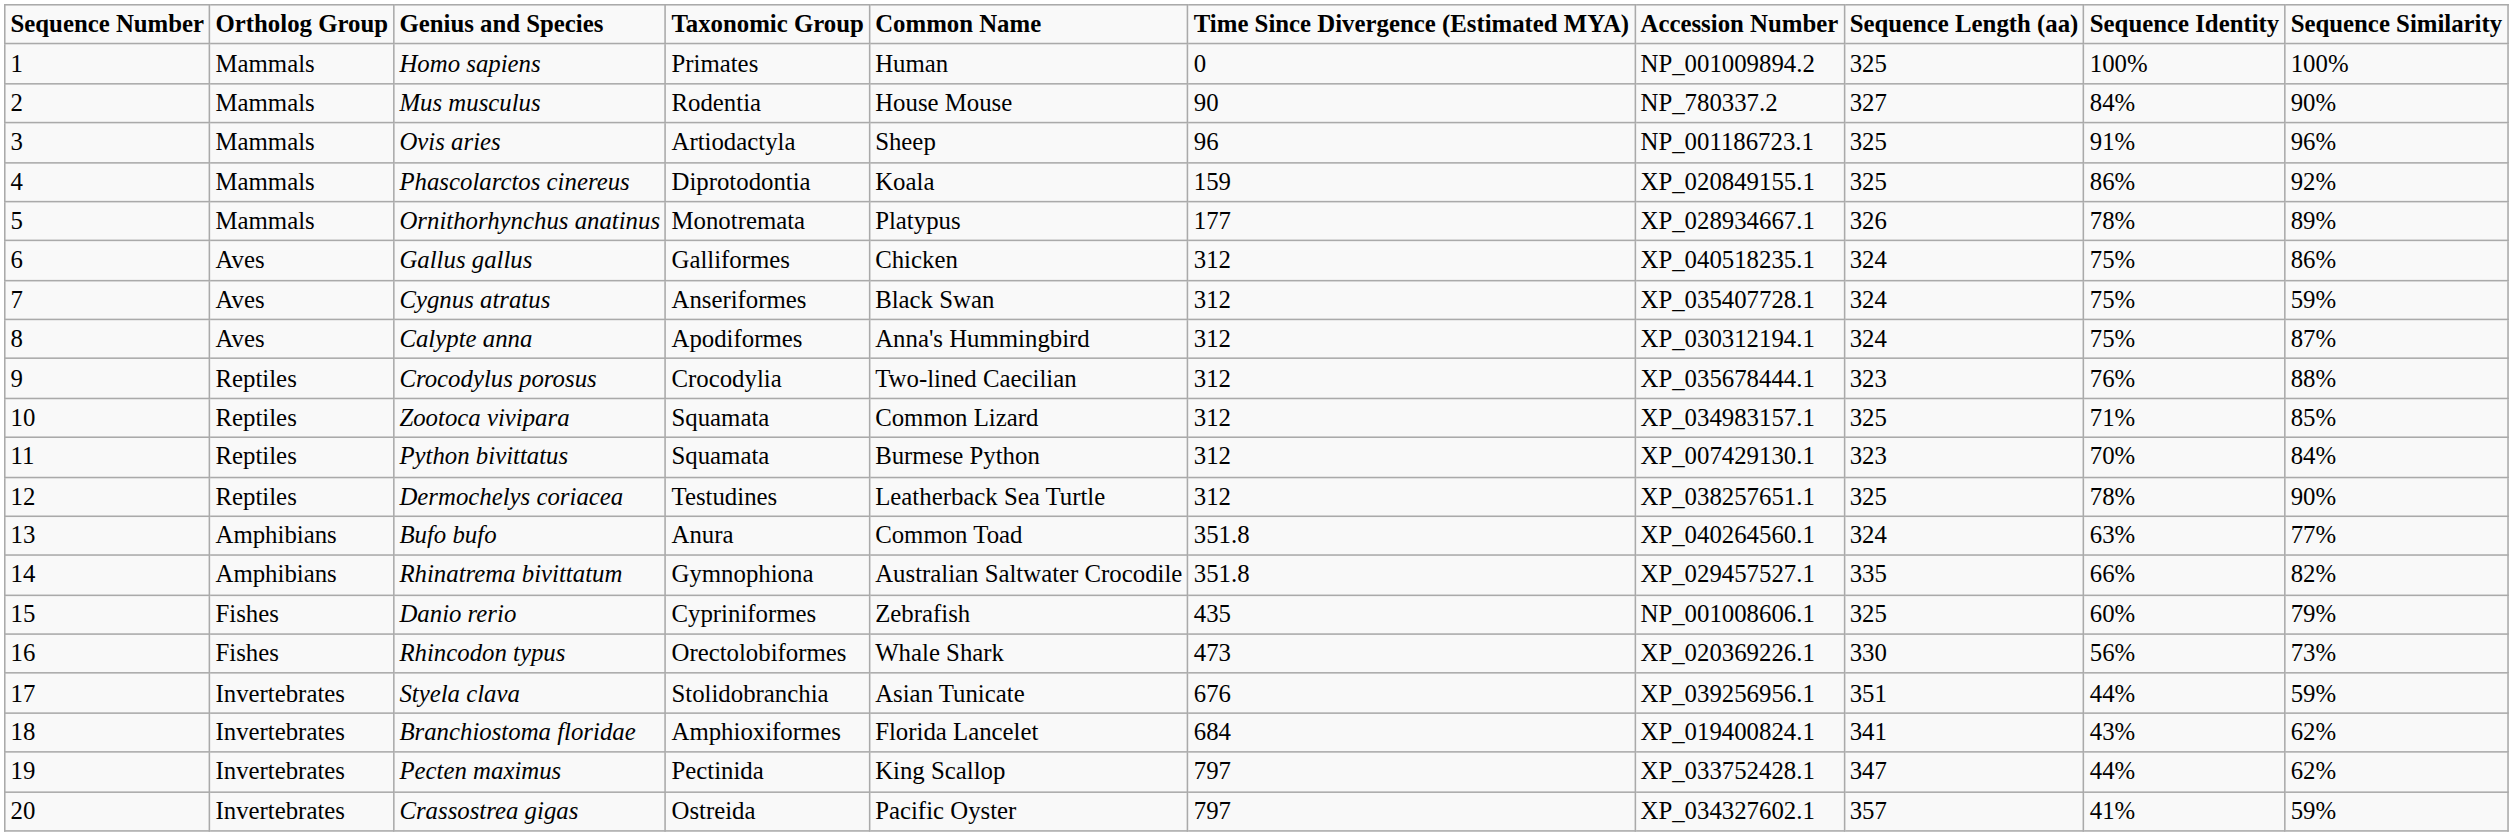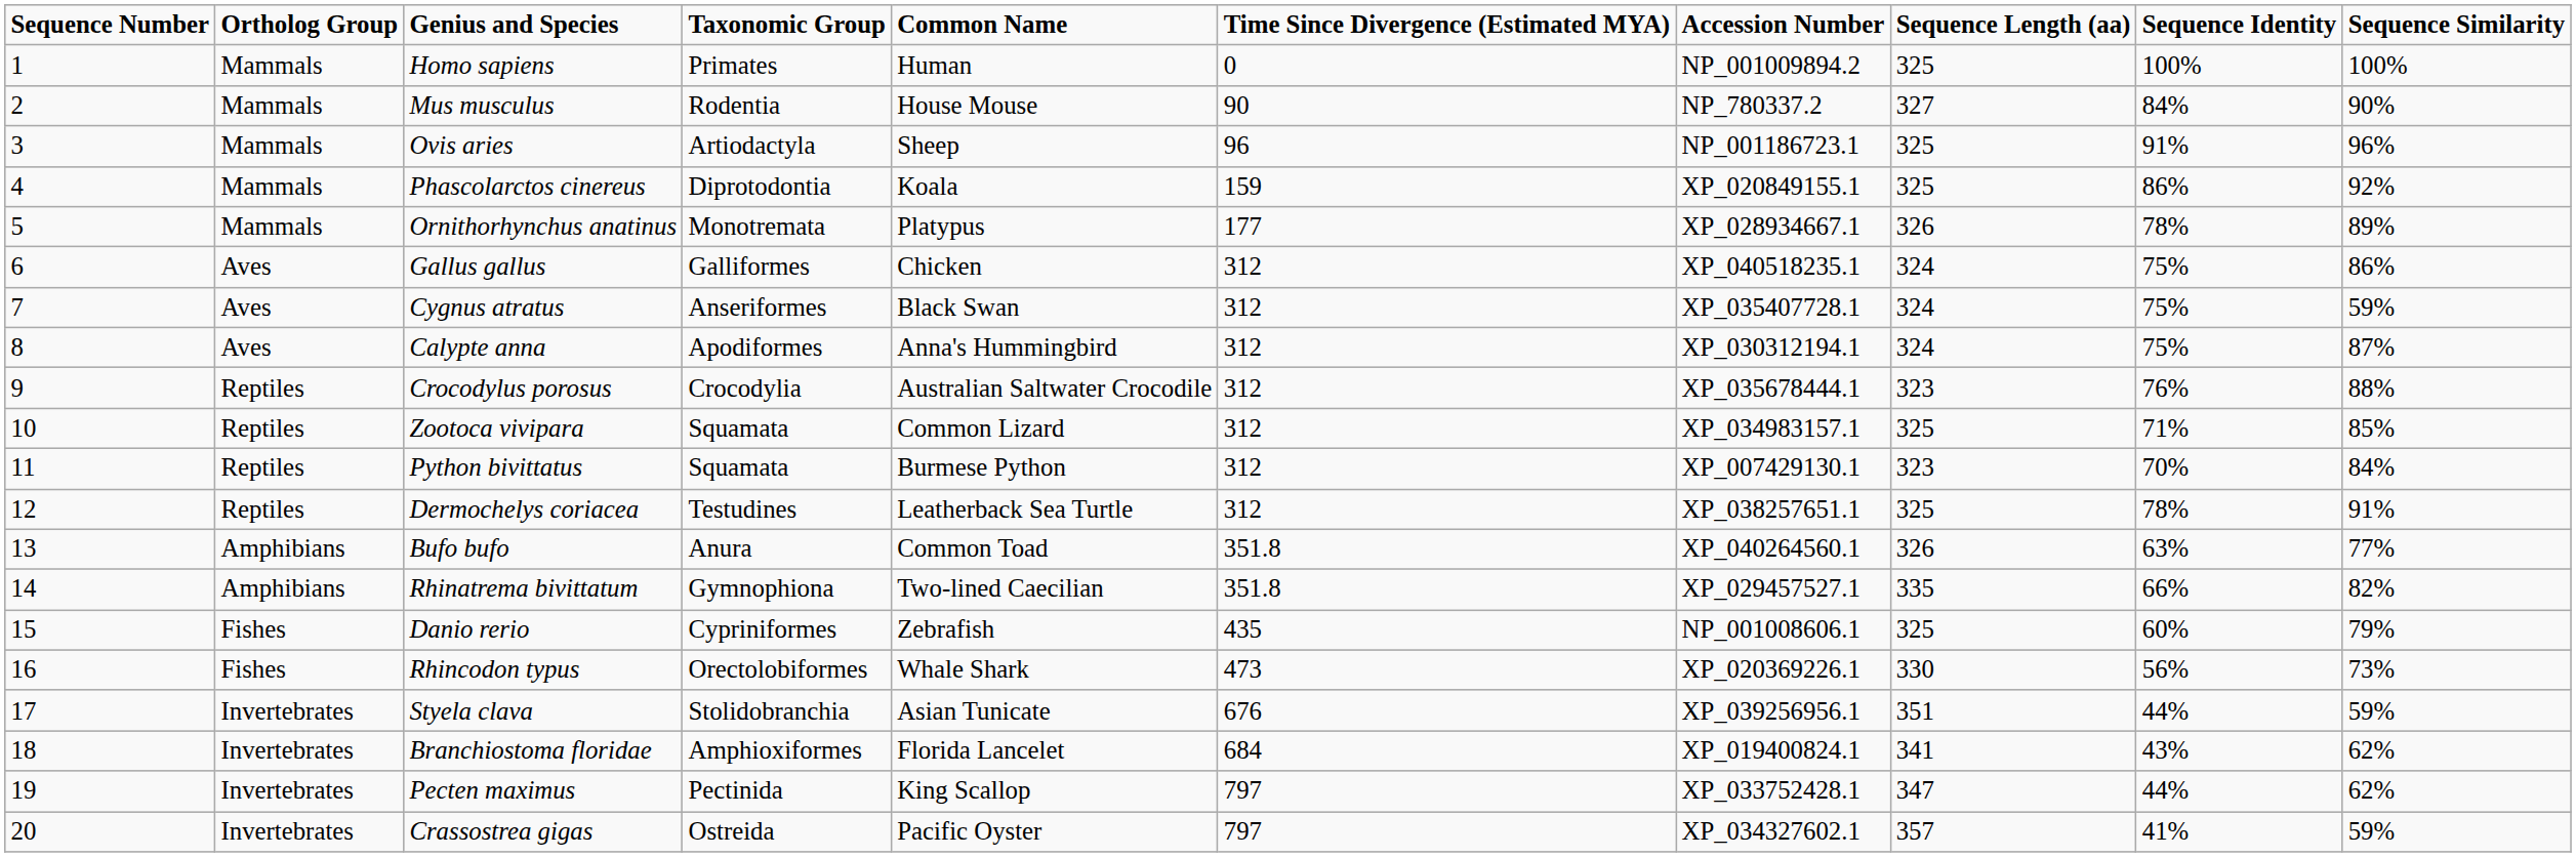Crocodylus porosus | Common Name: Two-lined Caecilian -> Australian Saltwater Crocodile
Dermochelys coriacea | Sequence Similarity: 90% -> 91%
Bufo bufo | Sequence Length (aa): 324 -> 326
Rhinatrema bivittatum | Common Name: Australian Saltwater Crocodile -> Two-lined Caecilian
